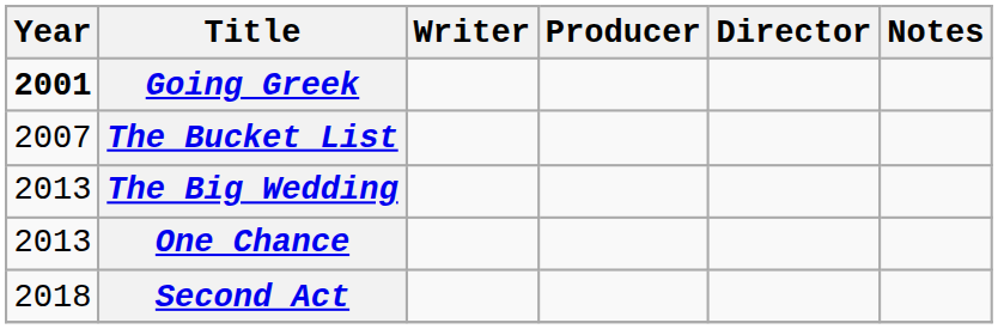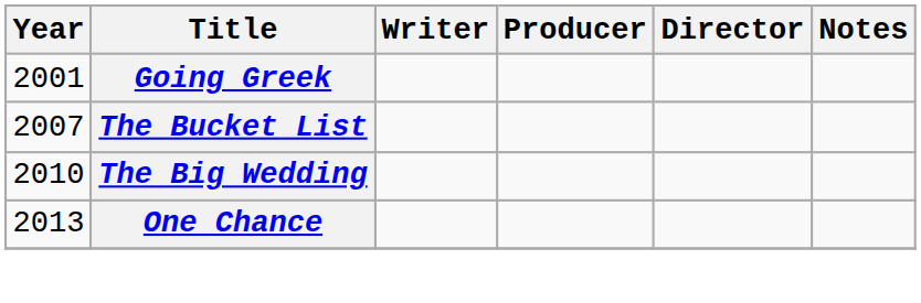Going Greek | Year: bold -> normal
The Big Wedding | Year: 2013 -> 2010
- row: 2018 | Second Act
